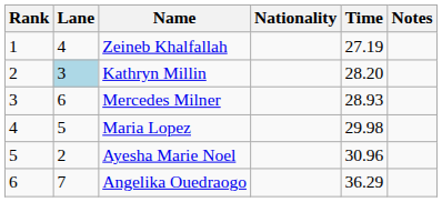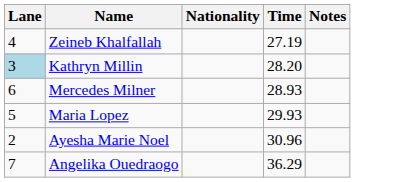- column: Rank | 1 | 2 | 3 | 4 | 5 | 6
Maria Lopez | Time: 29.98 -> 29.93
